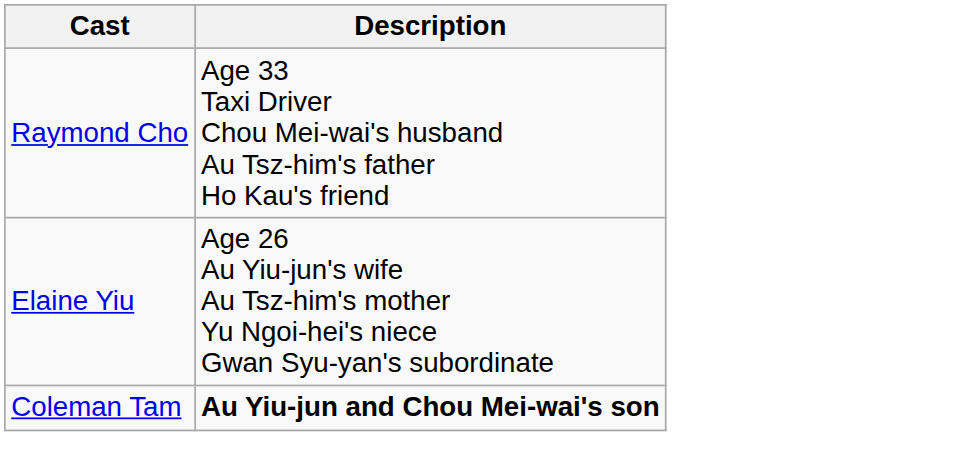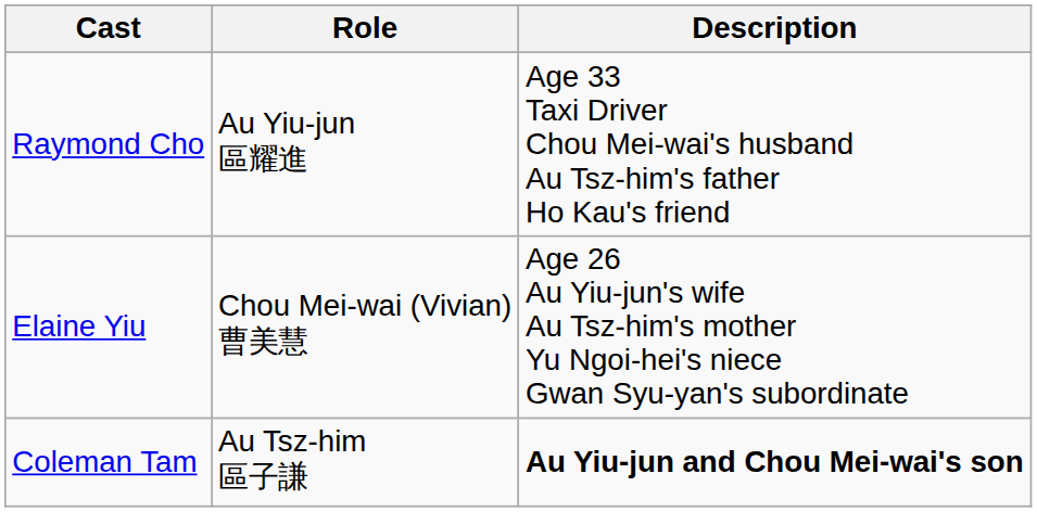+ column: Role | Au Yiu-jun 區耀進 | Chou Mei-wai (Vivian) 曹美慧 | Au Tsz-him 區子謙
